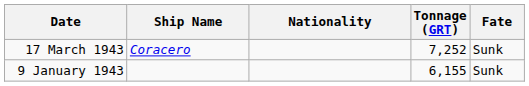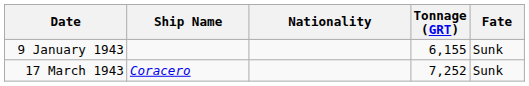rows swapped: 9 January 1943 <-> 17 March 1943
